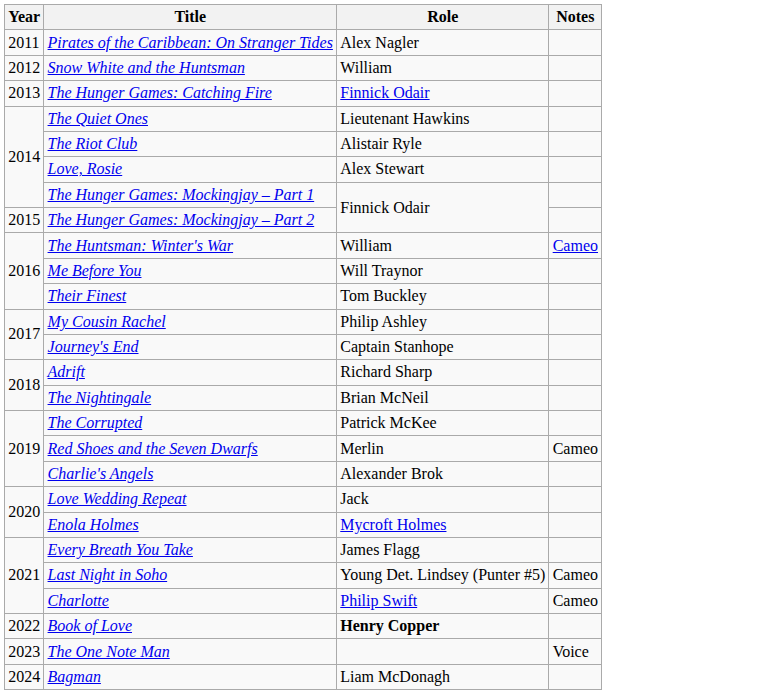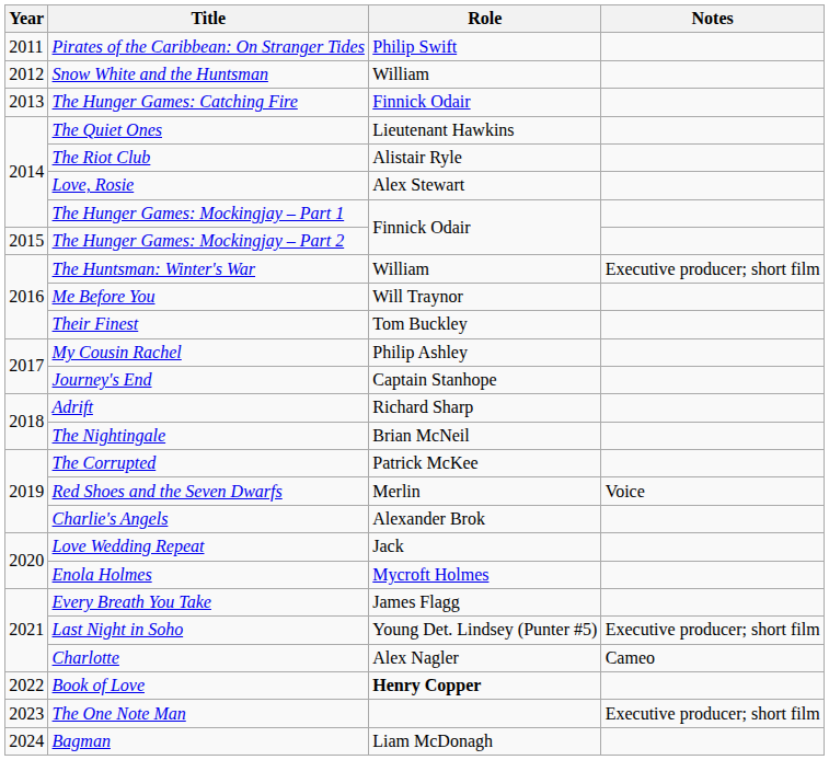Pirates of the Caribbean: On Stranger Tides | Role: Alex Nagler -> Philip Swift
The Huntsman: Winter's War | Notes: Cameo -> Executive producer; short film
Red Shoes and the Seven Dwarfs | Notes: Cameo -> Voice
Last Night in Soho | Notes: Cameo -> Executive producer; short film
Charlotte | Role: Philip Swift -> Alex Nagler
The One Note Man | Notes: Voice -> Executive producer; short film
